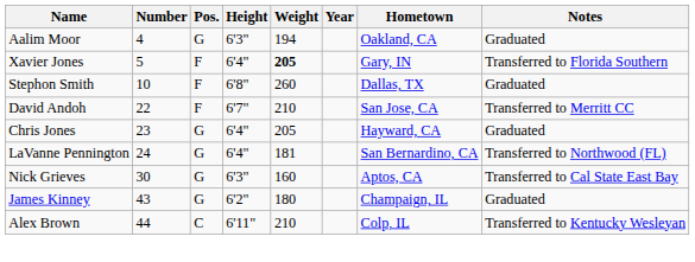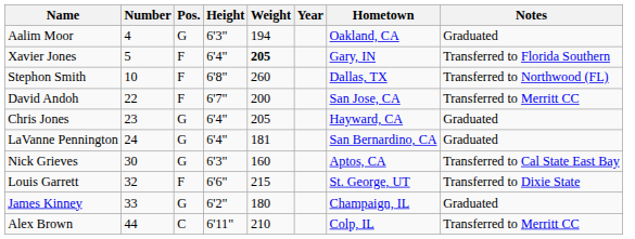Stephon Smith | Notes: Graduated -> Transferred to Northwood (FL)
David Andoh | Weight: 210 -> 200
LaVanne Pennington | Notes: Transferred to Northwood (FL) -> Graduated
+ row: Louis Garrett | 32 | F | 6'6" | 215 | St. George, UT | Transferred to Dixie State
James Kinney | Number: 43 -> 33
Alex Brown | Notes: Transferred to Kentucky Wesleyan -> Transferred to Merritt CC
